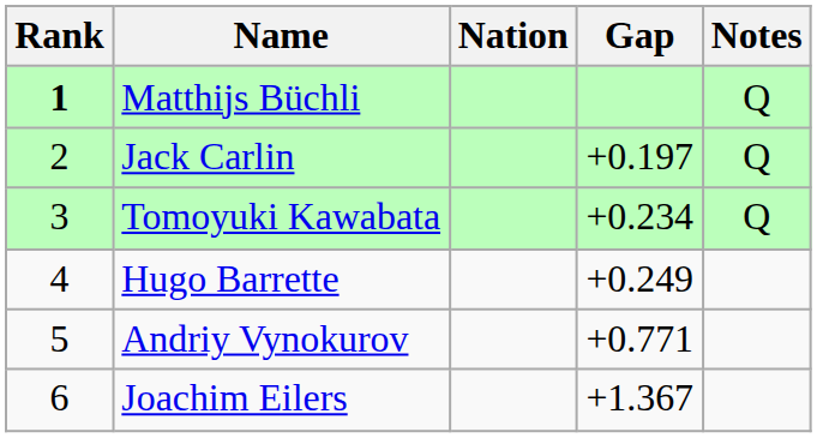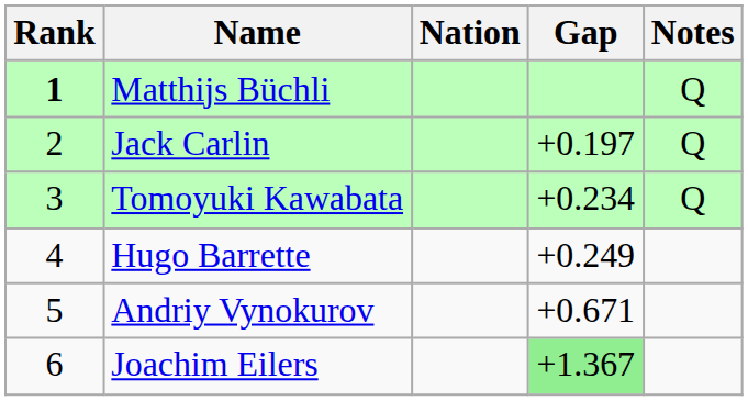Andriy Vynokurov | Gap: +0.771 -> +0.671
Joachim Eilers | Gap: no background -> lightgreen background
